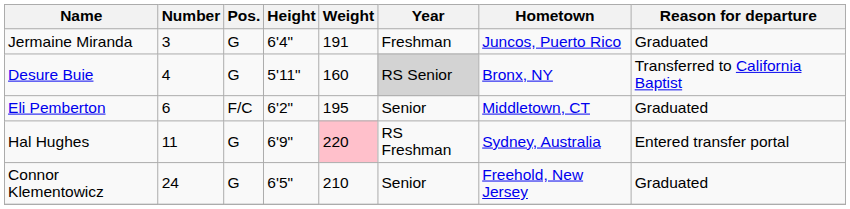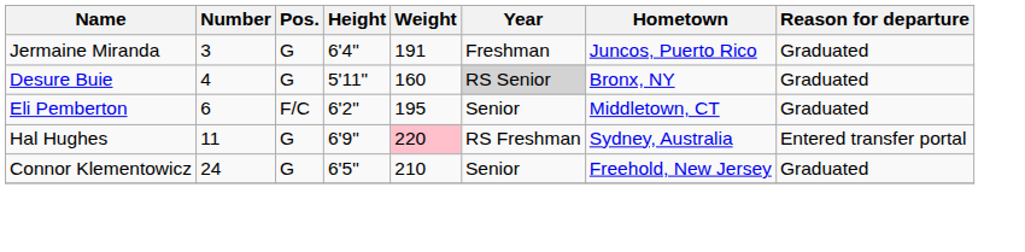Desure Buie | Reason for departure: Transferred to California Baptist -> Graduated
